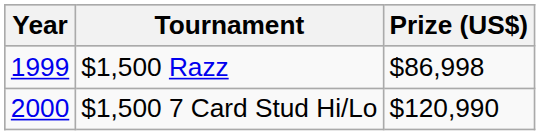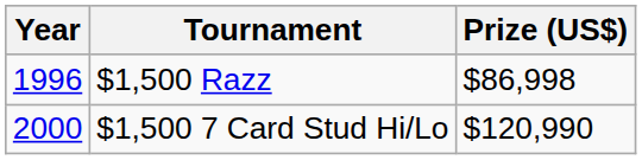$1,500 Razz | Year: 1999 -> 1996
